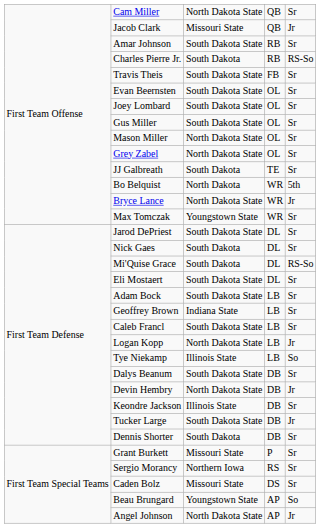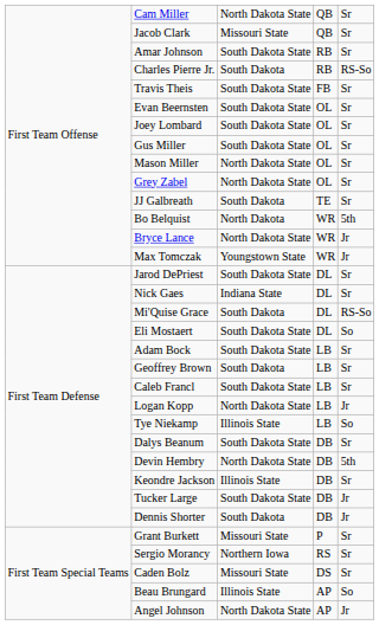Jacob Clark | column 5: Jr -> Sr
Max Tomczak | column 5: Sr -> Jr
Nick Gaes | column 3: South Dakota -> Indiana State
Eli Mostaert | column 5: Sr -> So
Geoffrey Brown | column 3: Indiana State -> South Dakota
Devin Hembry | column 5: Jr -> 5th
Dennis Shorter | column 5: Sr -> Jr
Beau Brungard | column 3: Youngstown State -> Illinois State
